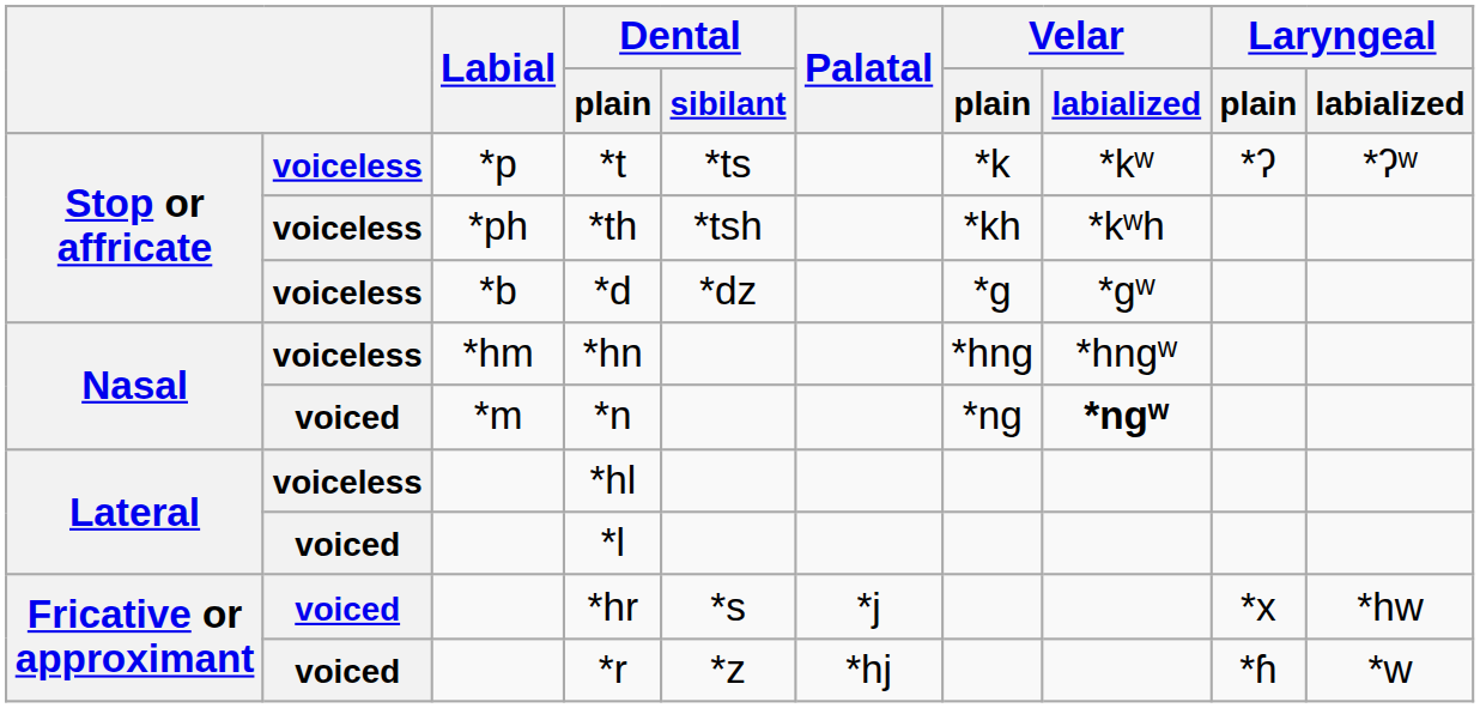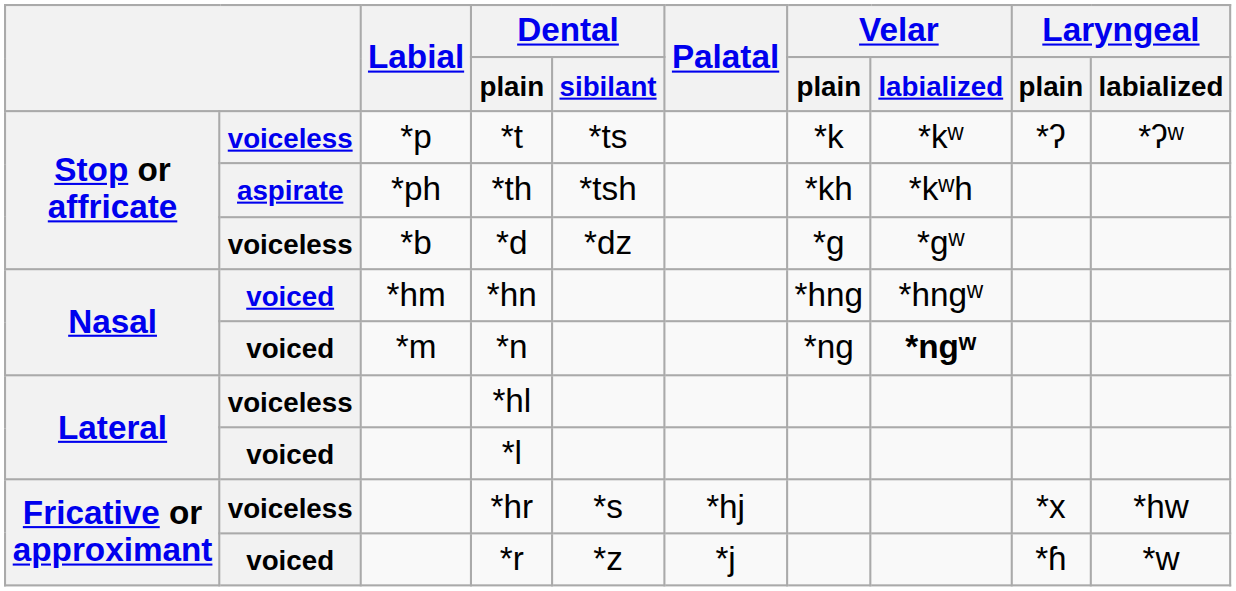*th | column 2: voiceless -> aspirate
*hn | column 2: voiceless -> voiced
*hr | column 2: voiced -> voiceless
*hr | Palatal: *j -> *hj
*r | Palatal: *hj -> *j
